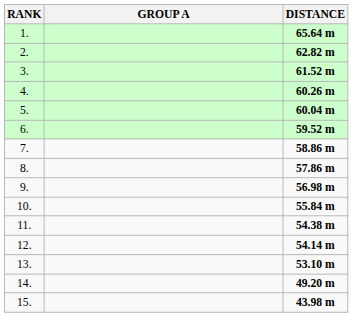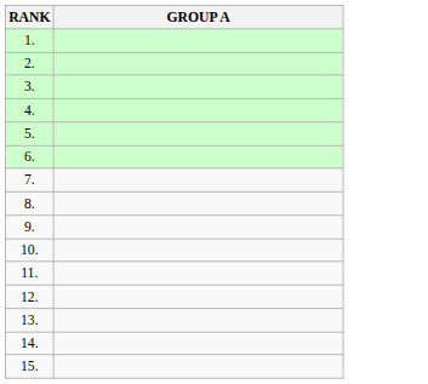- column: DISTANCE | 65.64 m | 62.82 m | 61.52 m | 60.26 m | 60.04 m | 59.52 m | 58.86 m | 57.86 m | 56.98 m | 55.84 m | 54.38 m | 54.14 m | 53.10 m | 49.20 m | 43.98 m
